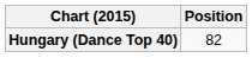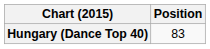Hungary (Dance Top 40) | Position: 82 -> 83
